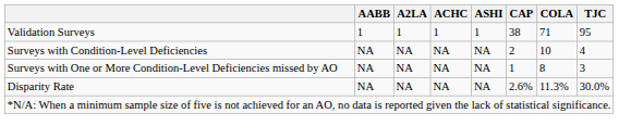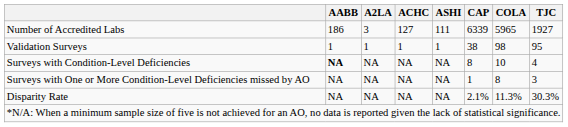+ row: Number of Accredited Labs | 186 | 3 | 127 | 111 | 6339 | 5965 | 1927
Validation Surveys | COLA: 71 -> 98
Surveys with Condition-Level Deficiencies | AABB: normal -> bold
Surveys with Condition-Level Deficiencies | CAP: 2 -> 8
Disparity Rate | CAP: 2.6% -> 2.1%
Disparity Rate | TJC: 30.0% -> 30.3%
